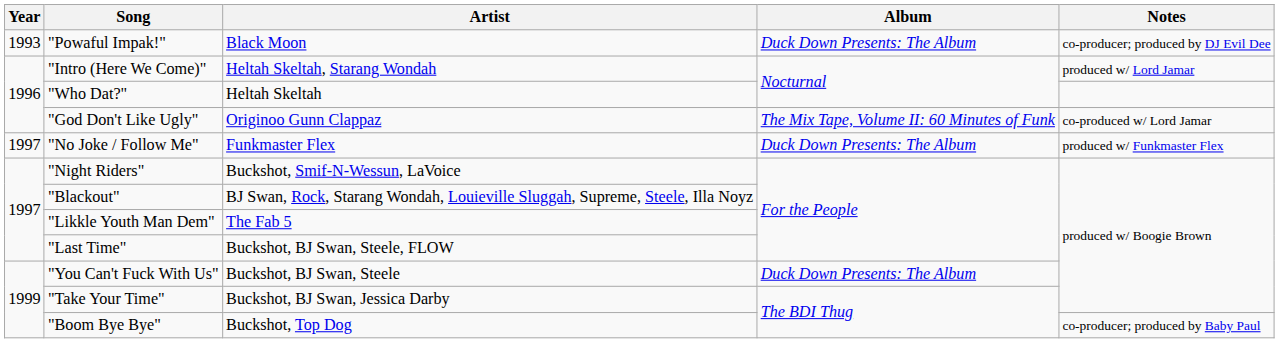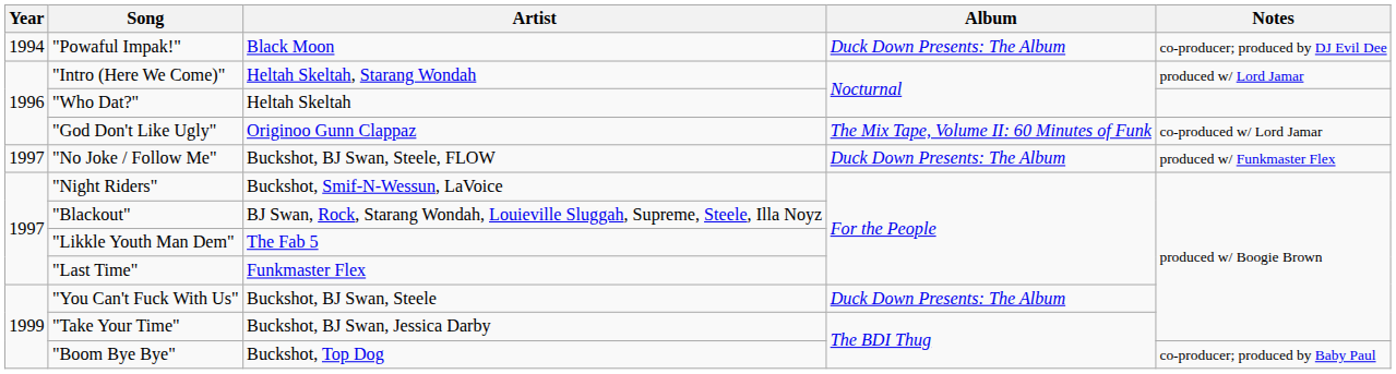"Powaful Impak!" | Year: 1993 -> 1994
"No Joke / Follow Me" | Artist: Funkmaster Flex -> Buckshot, BJ Swan, Steele, FLOW
"Last Time" | Artist: Buckshot, BJ Swan, Steele, FLOW -> Funkmaster Flex
